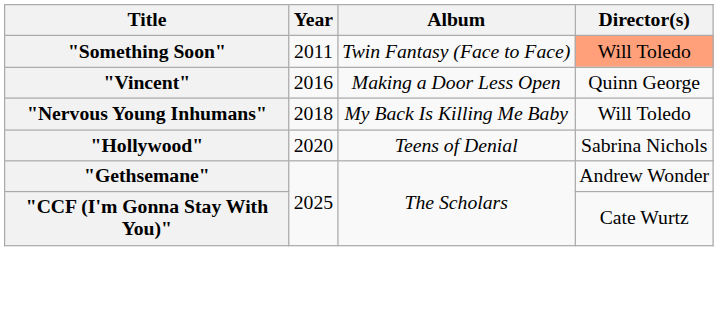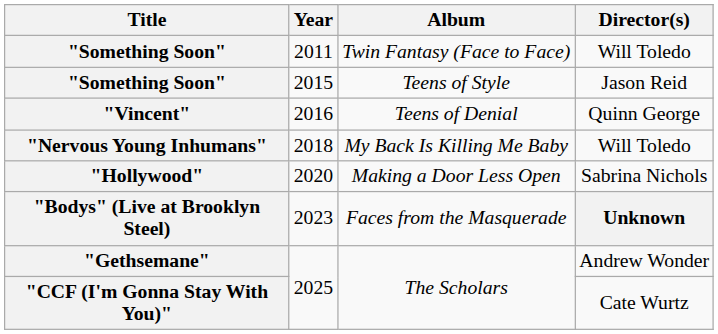"Something Soon" / 2011 | Director(s): lightsalmon background -> no background
+ row: "Something Soon" | 2015 | Teens of Style | Jason Reid
"Vincent" | Album: Making a Door Less Open -> Teens of Denial
"Hollywood" | Album: Teens of Denial -> Making a Door Less Open
+ row: "Bodys" (Live at Brooklyn Steel) | 2023 | Faces from the Masquerade | Unknown
